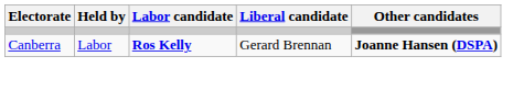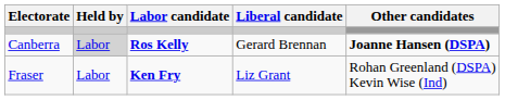Canberra | Held by: no background -> lightgrey background
+ row: Fraser | Labor | Ken Fry | Liz Grant | Rohan Greenland (DSPA) Kevin Wise (Ind)
